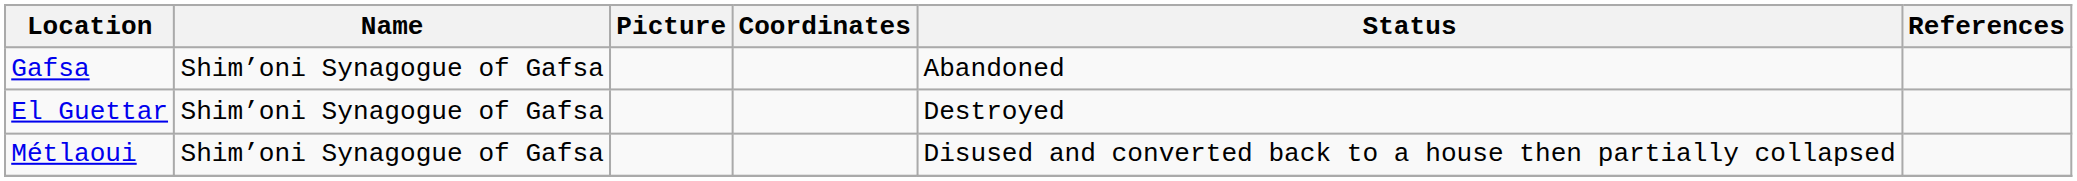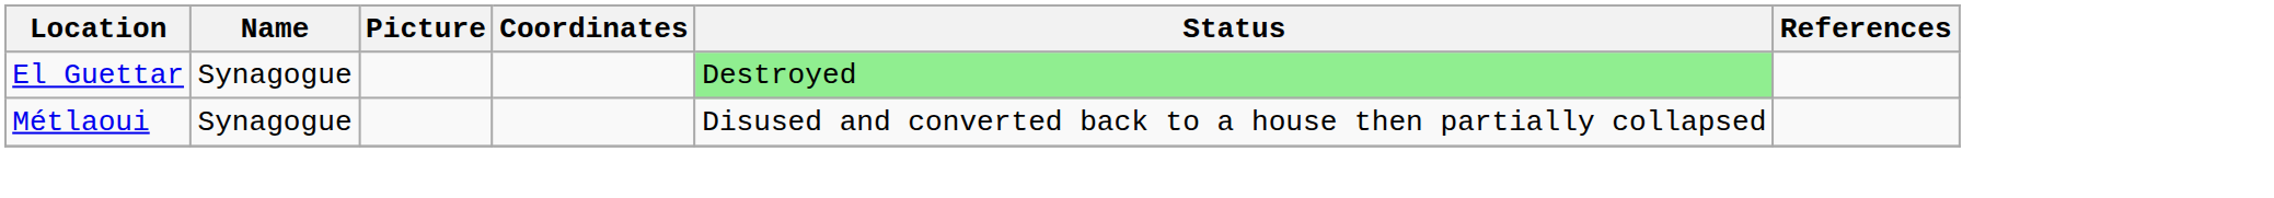- row: Gafsa | Shim’oni Synagogue of Gafsa | Abandoned
El Guettar | Name: Shim’oni Synagogue of Gafsa -> Synagogue
El Guettar | Status: no background -> lightgreen background
Métlaoui | Name: Shim’oni Synagogue of Gafsa -> Synagogue
